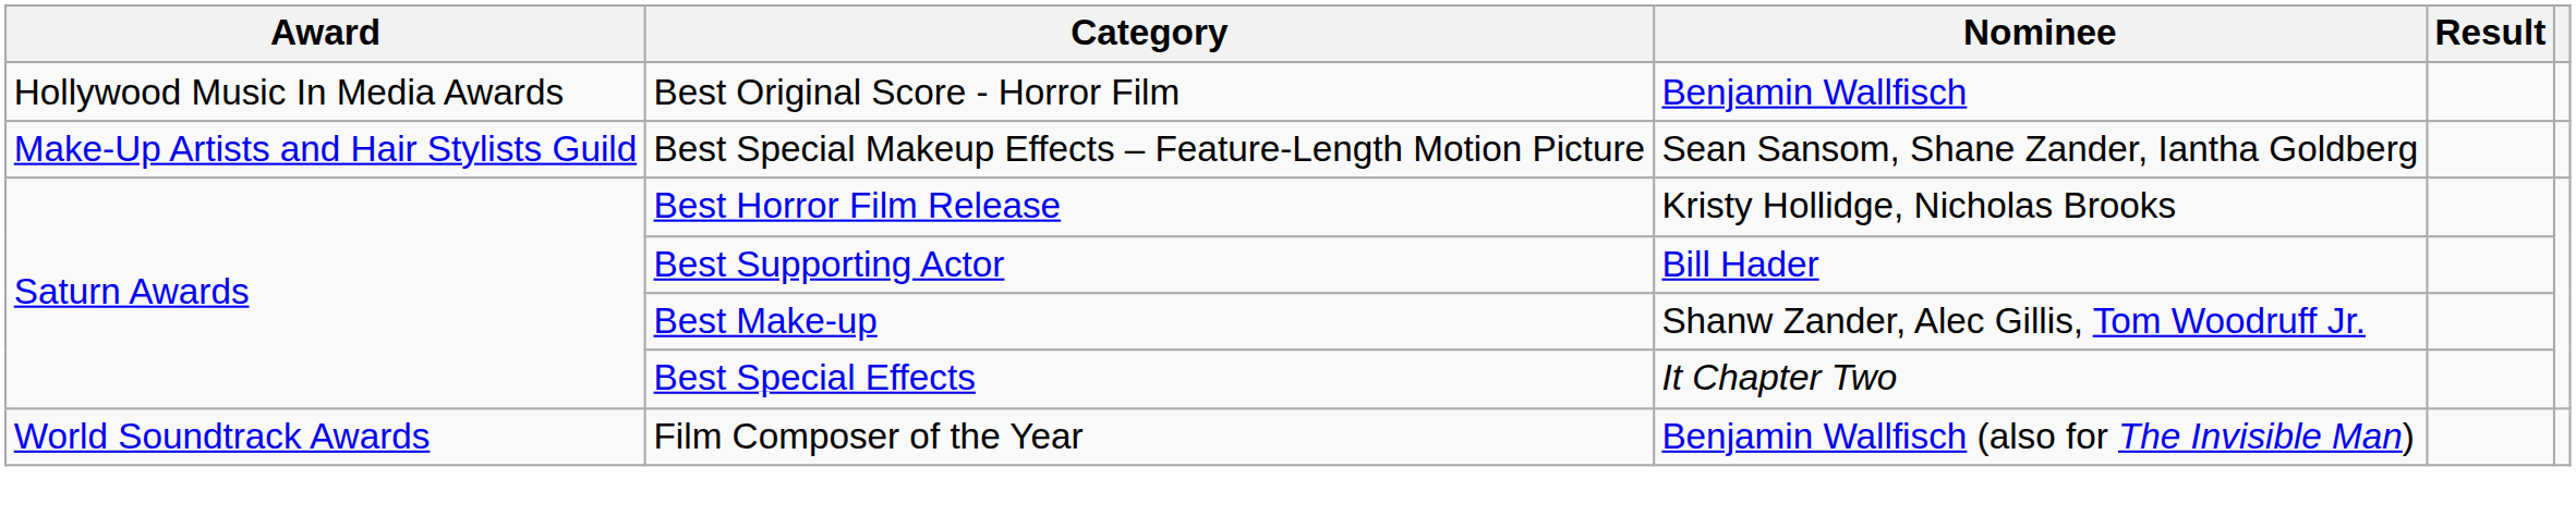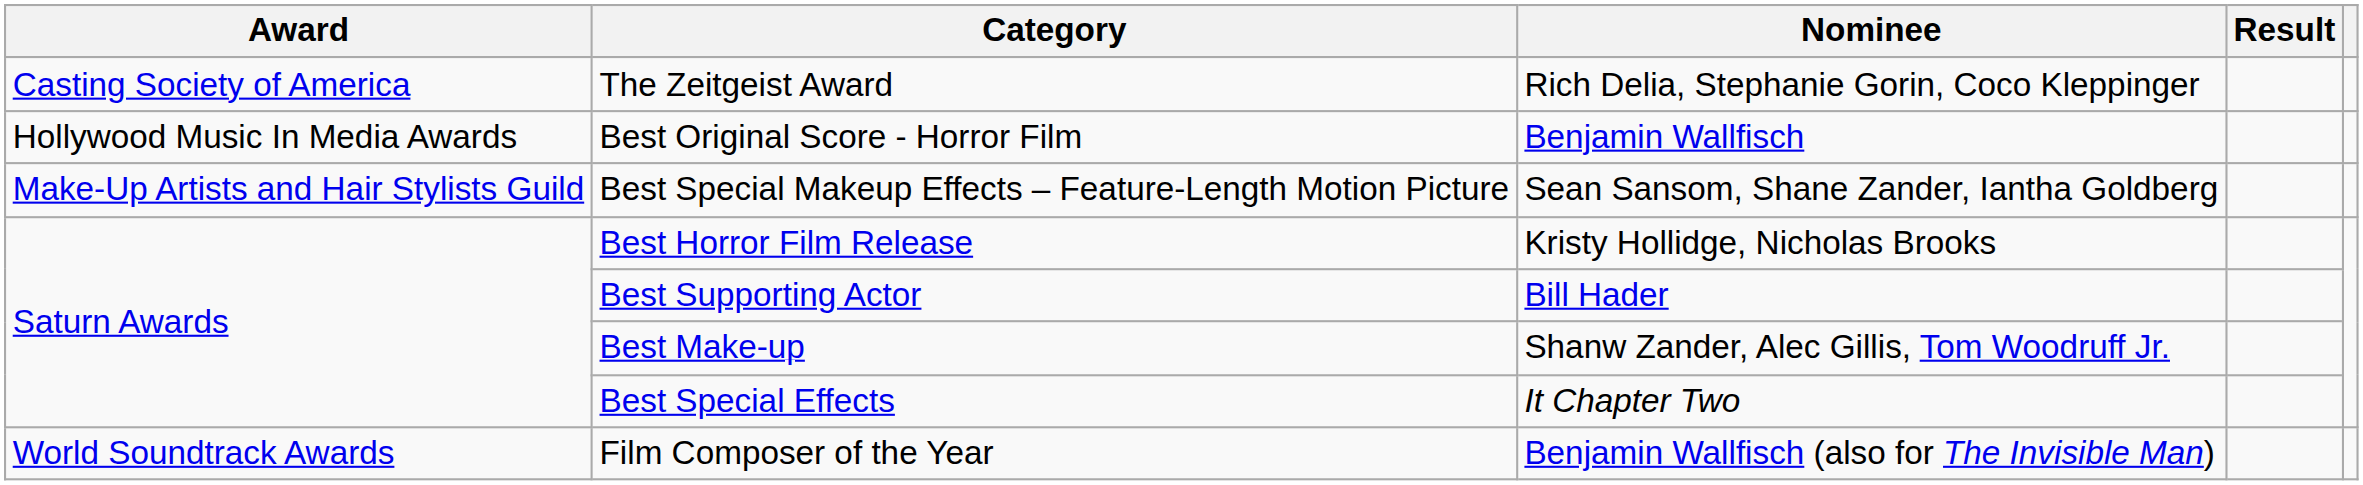+ row: Casting Society of America | The Zeitgeist Award | Rich Delia, Stephanie Gorin, Coco Kleppinger
